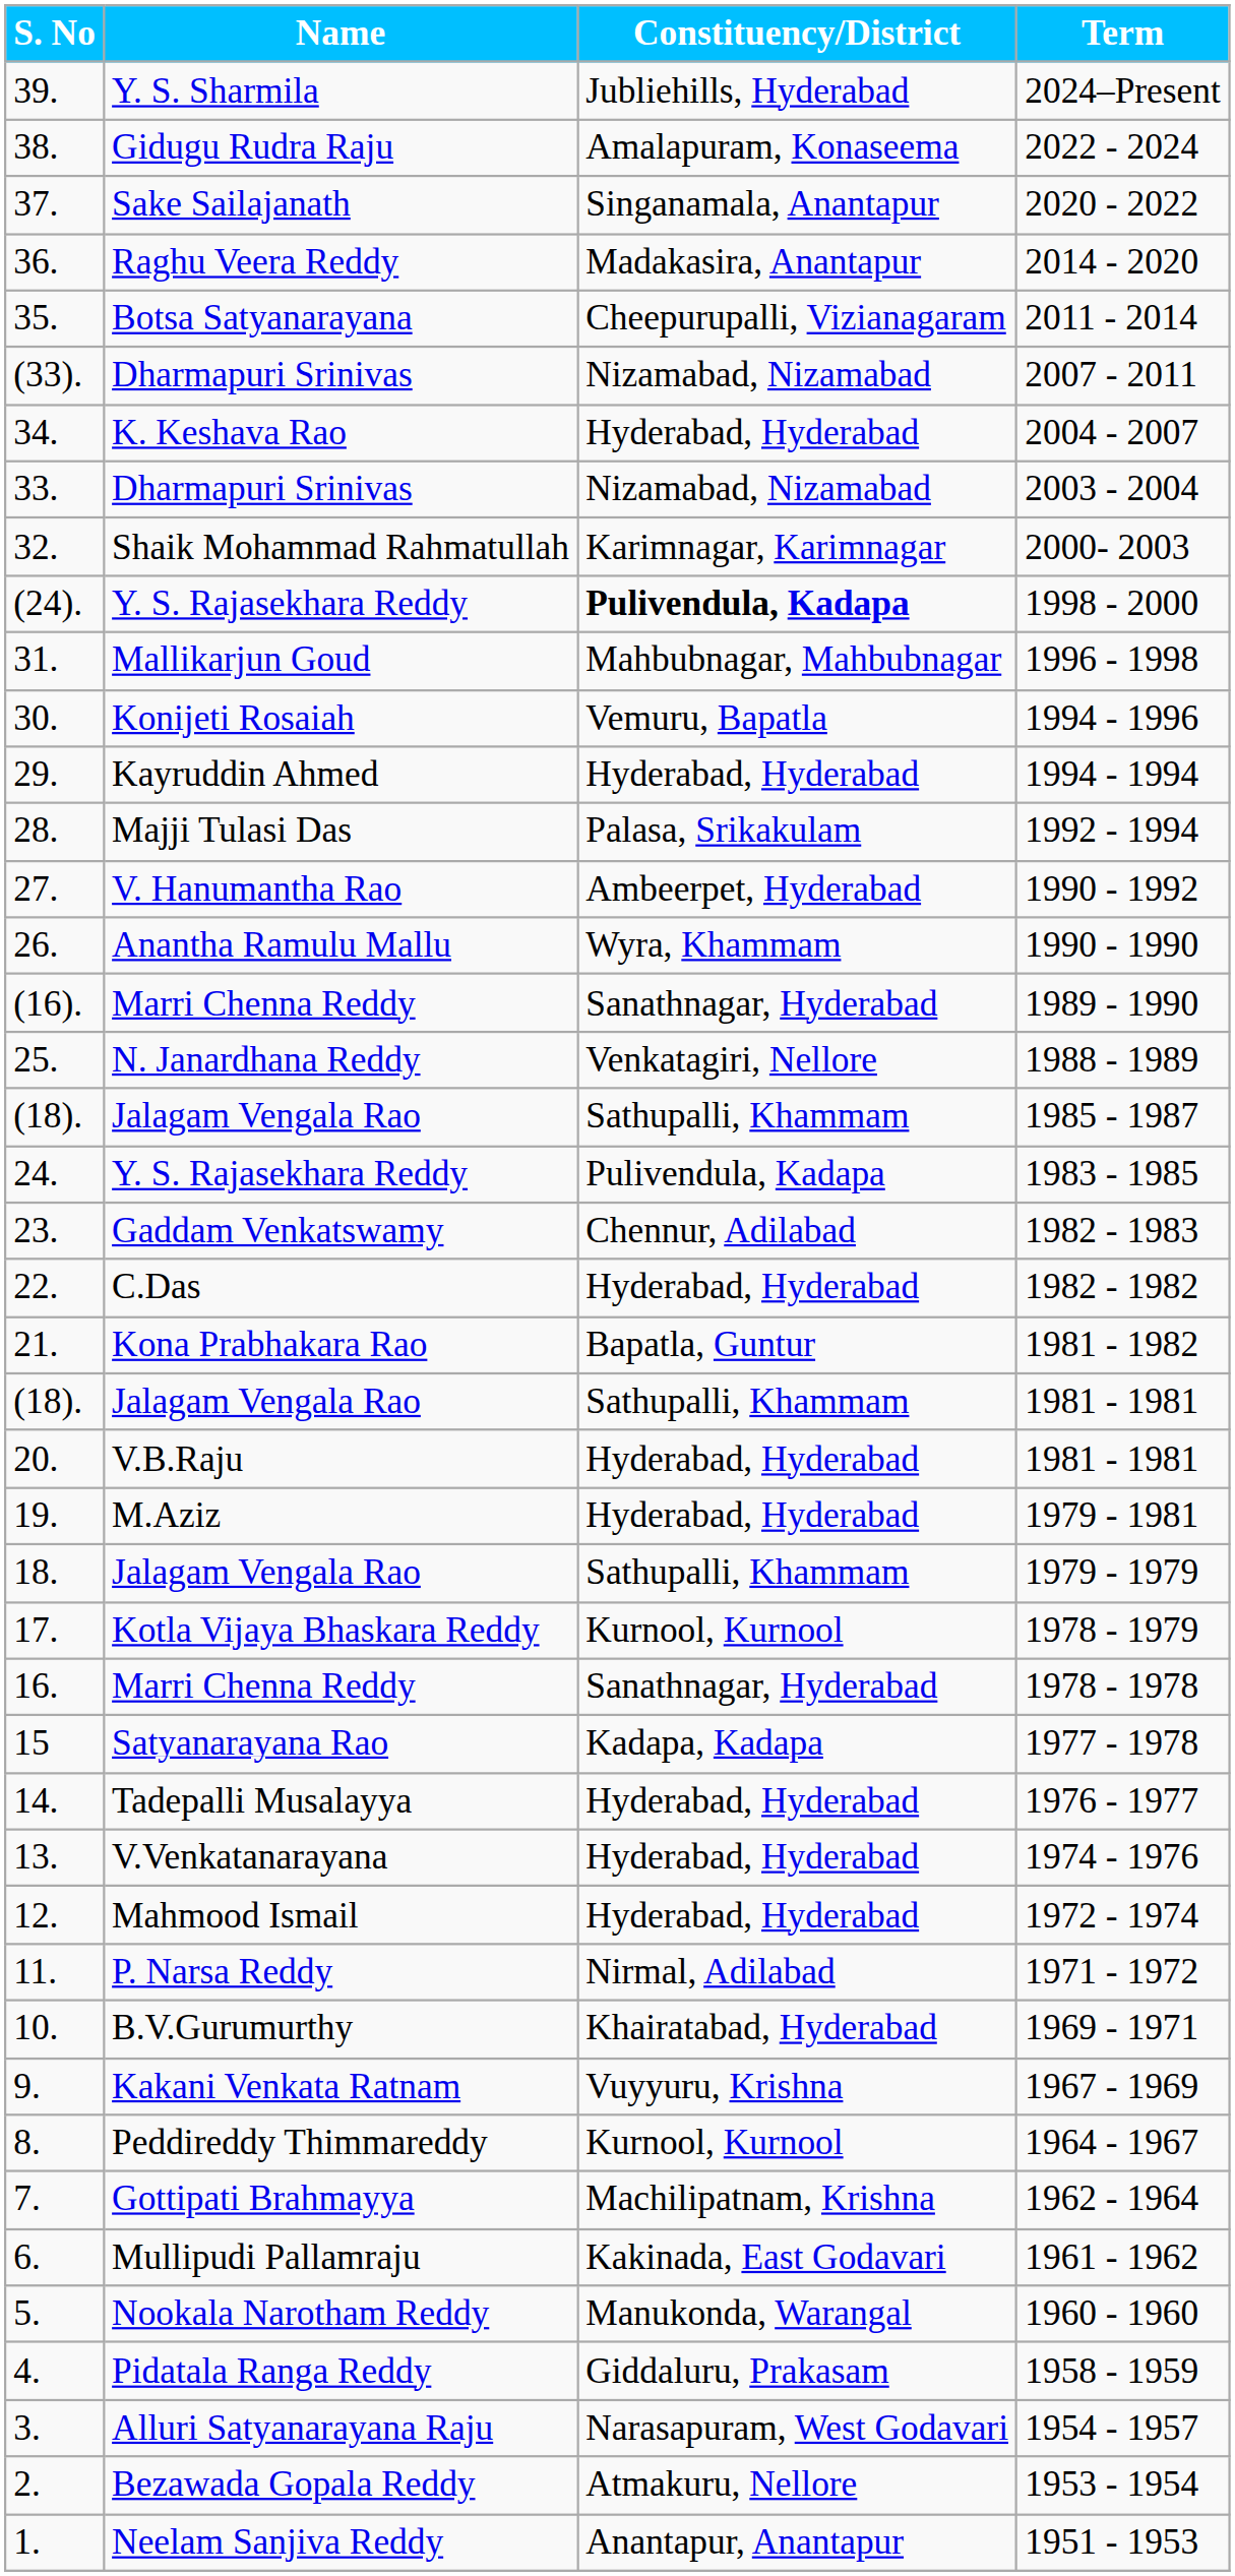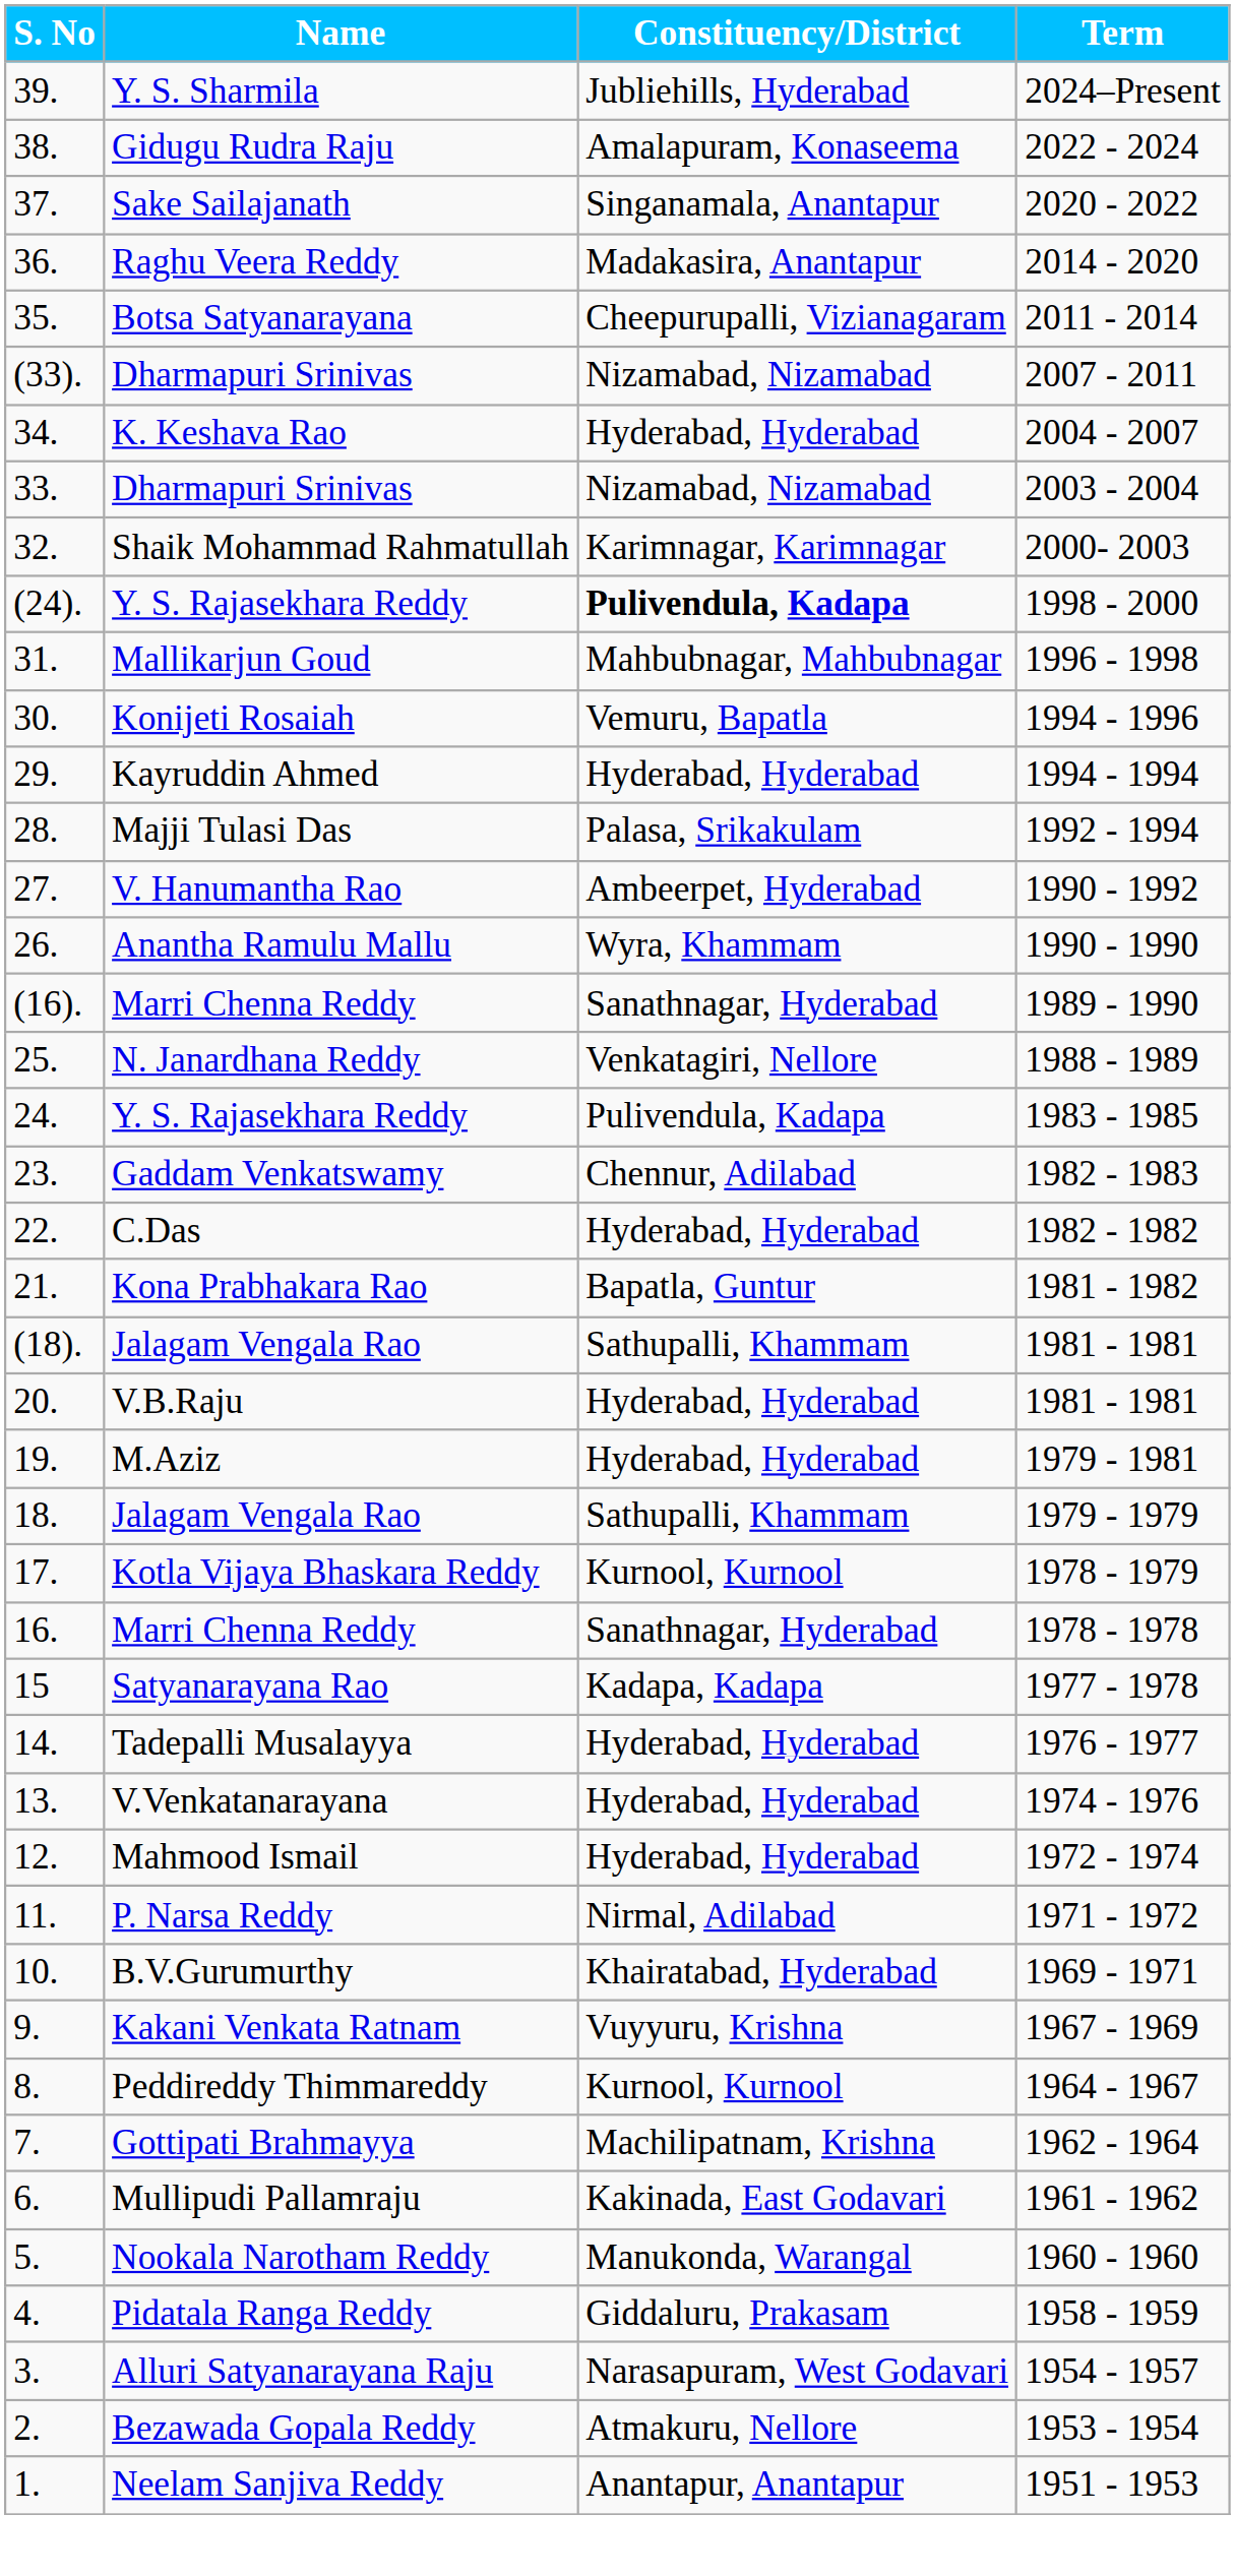- row: (18). | Jalagam Vengala Rao | Sathupalli, Khammam | 1985 - 1987
